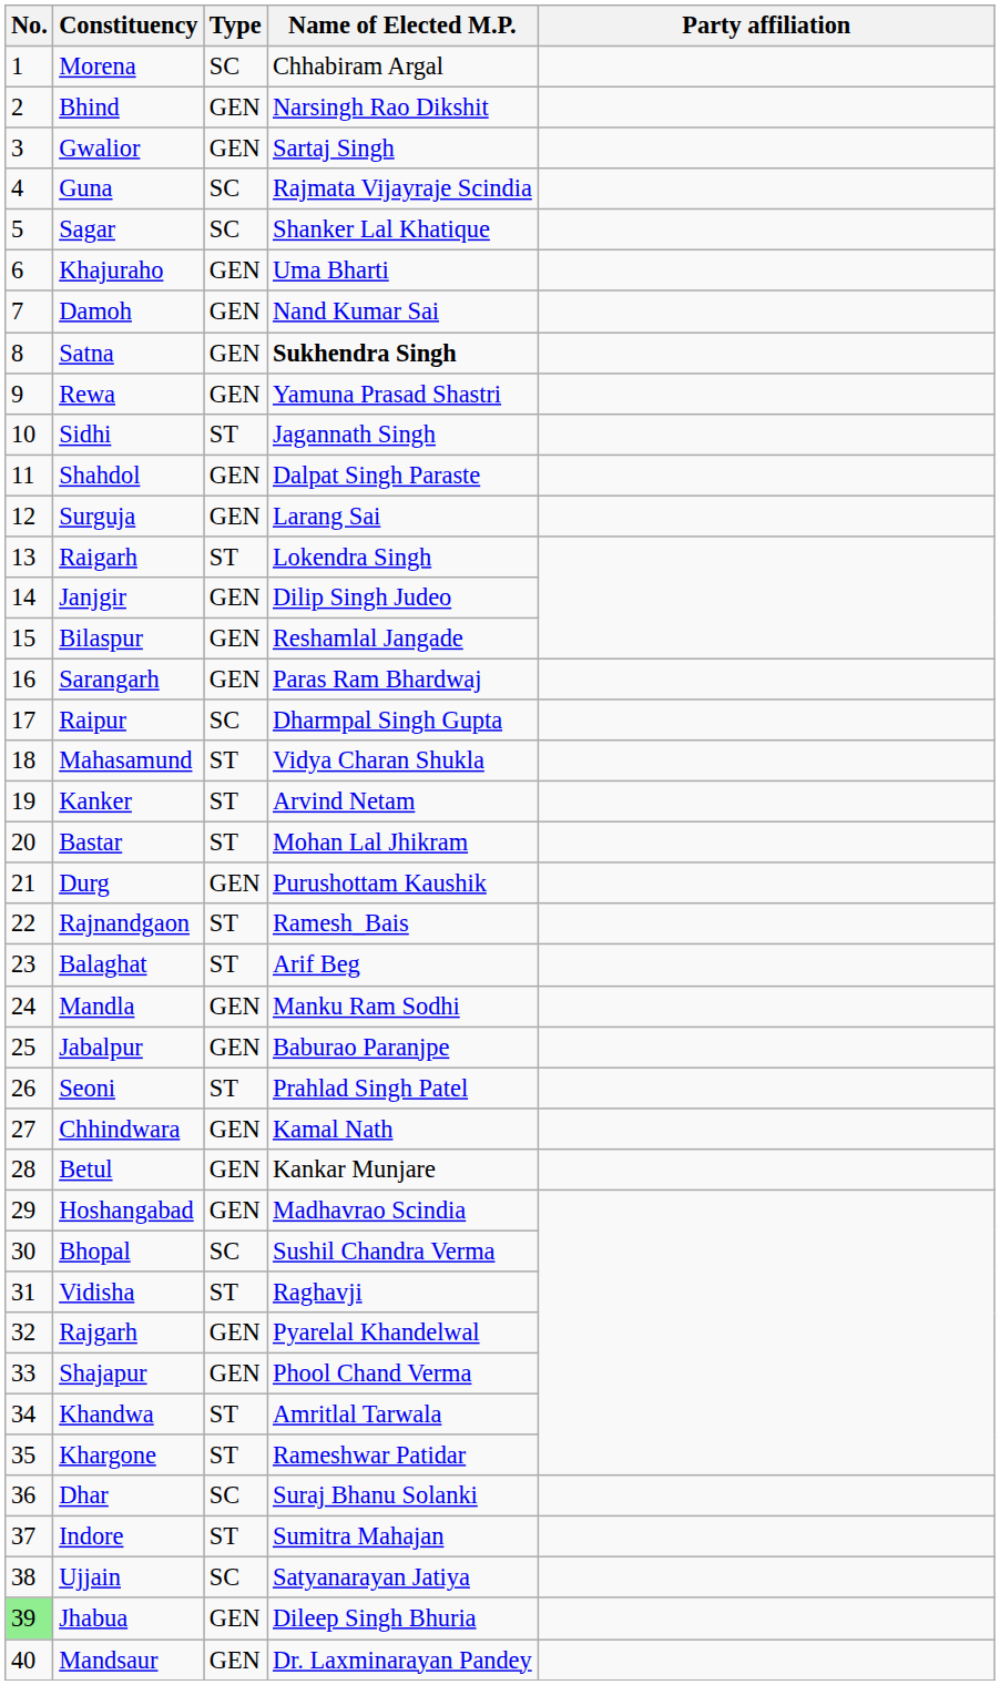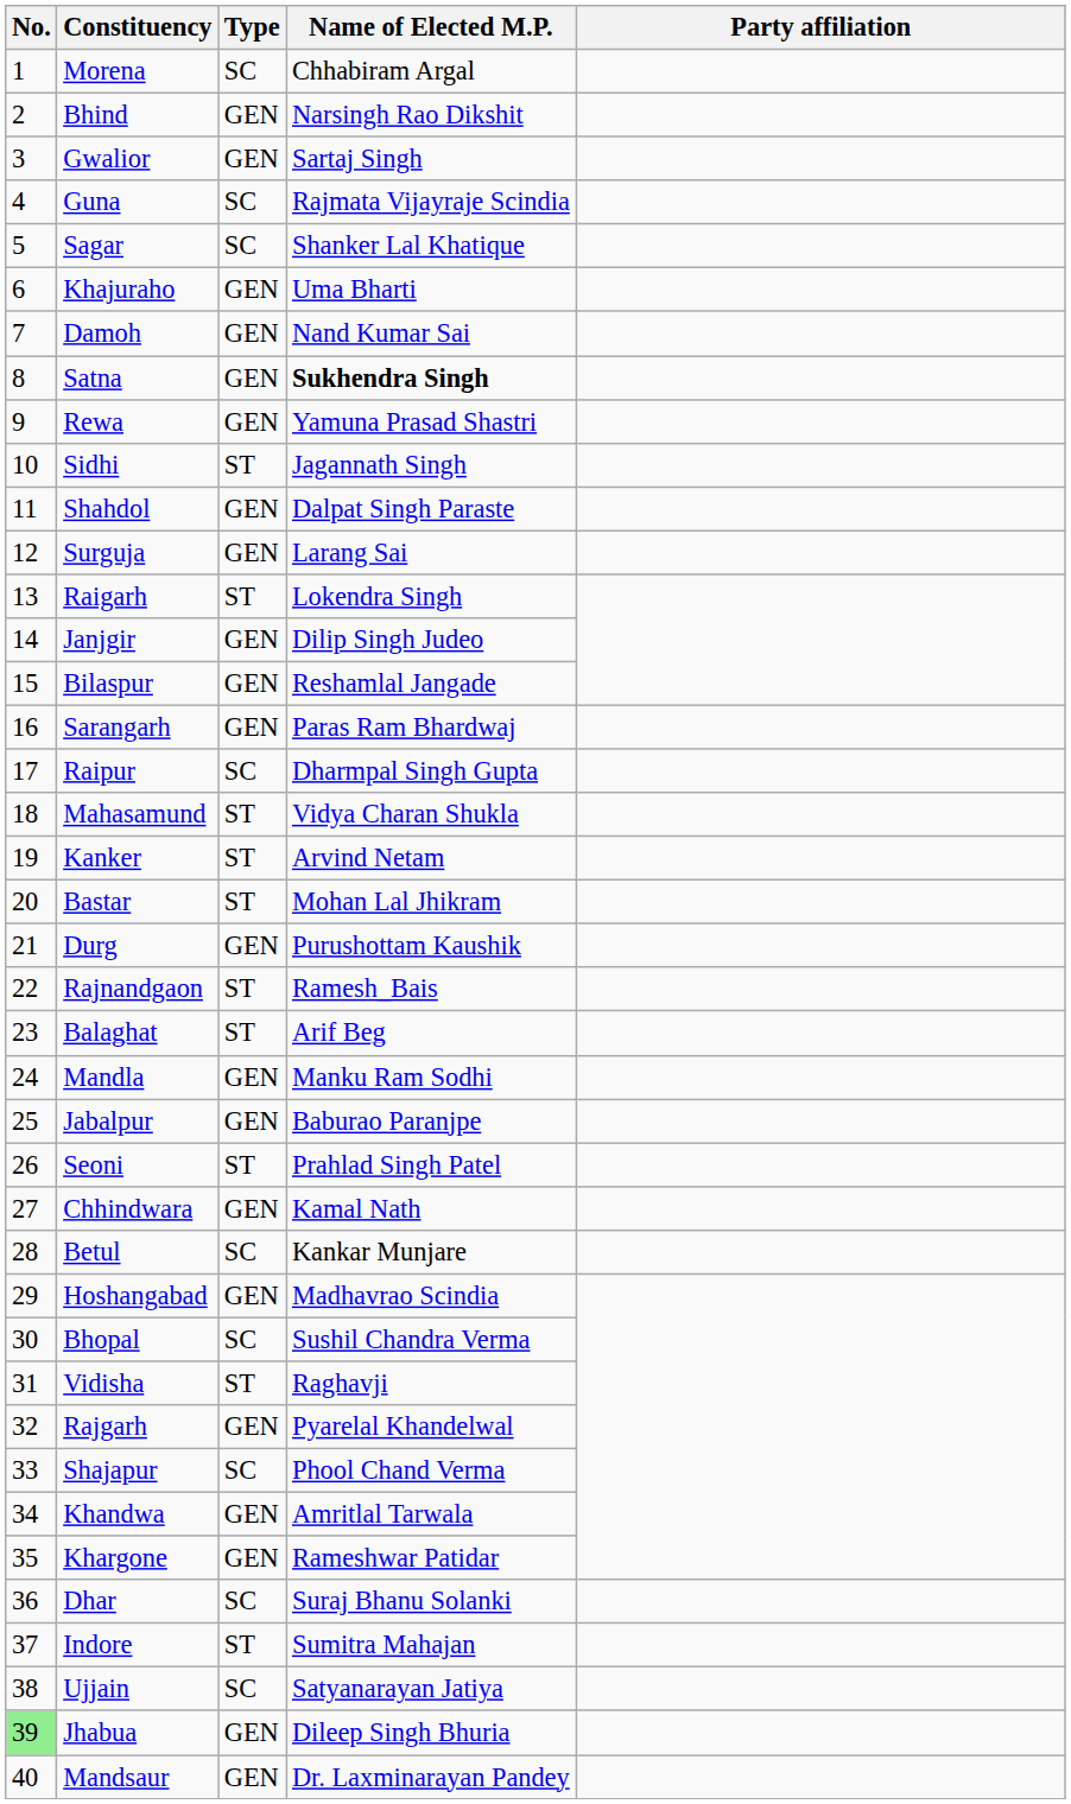Betul | Type: GEN -> SC
Shajapur | Type: GEN -> SC
Khandwa | Type: ST -> GEN
Khargone | Type: ST -> GEN
